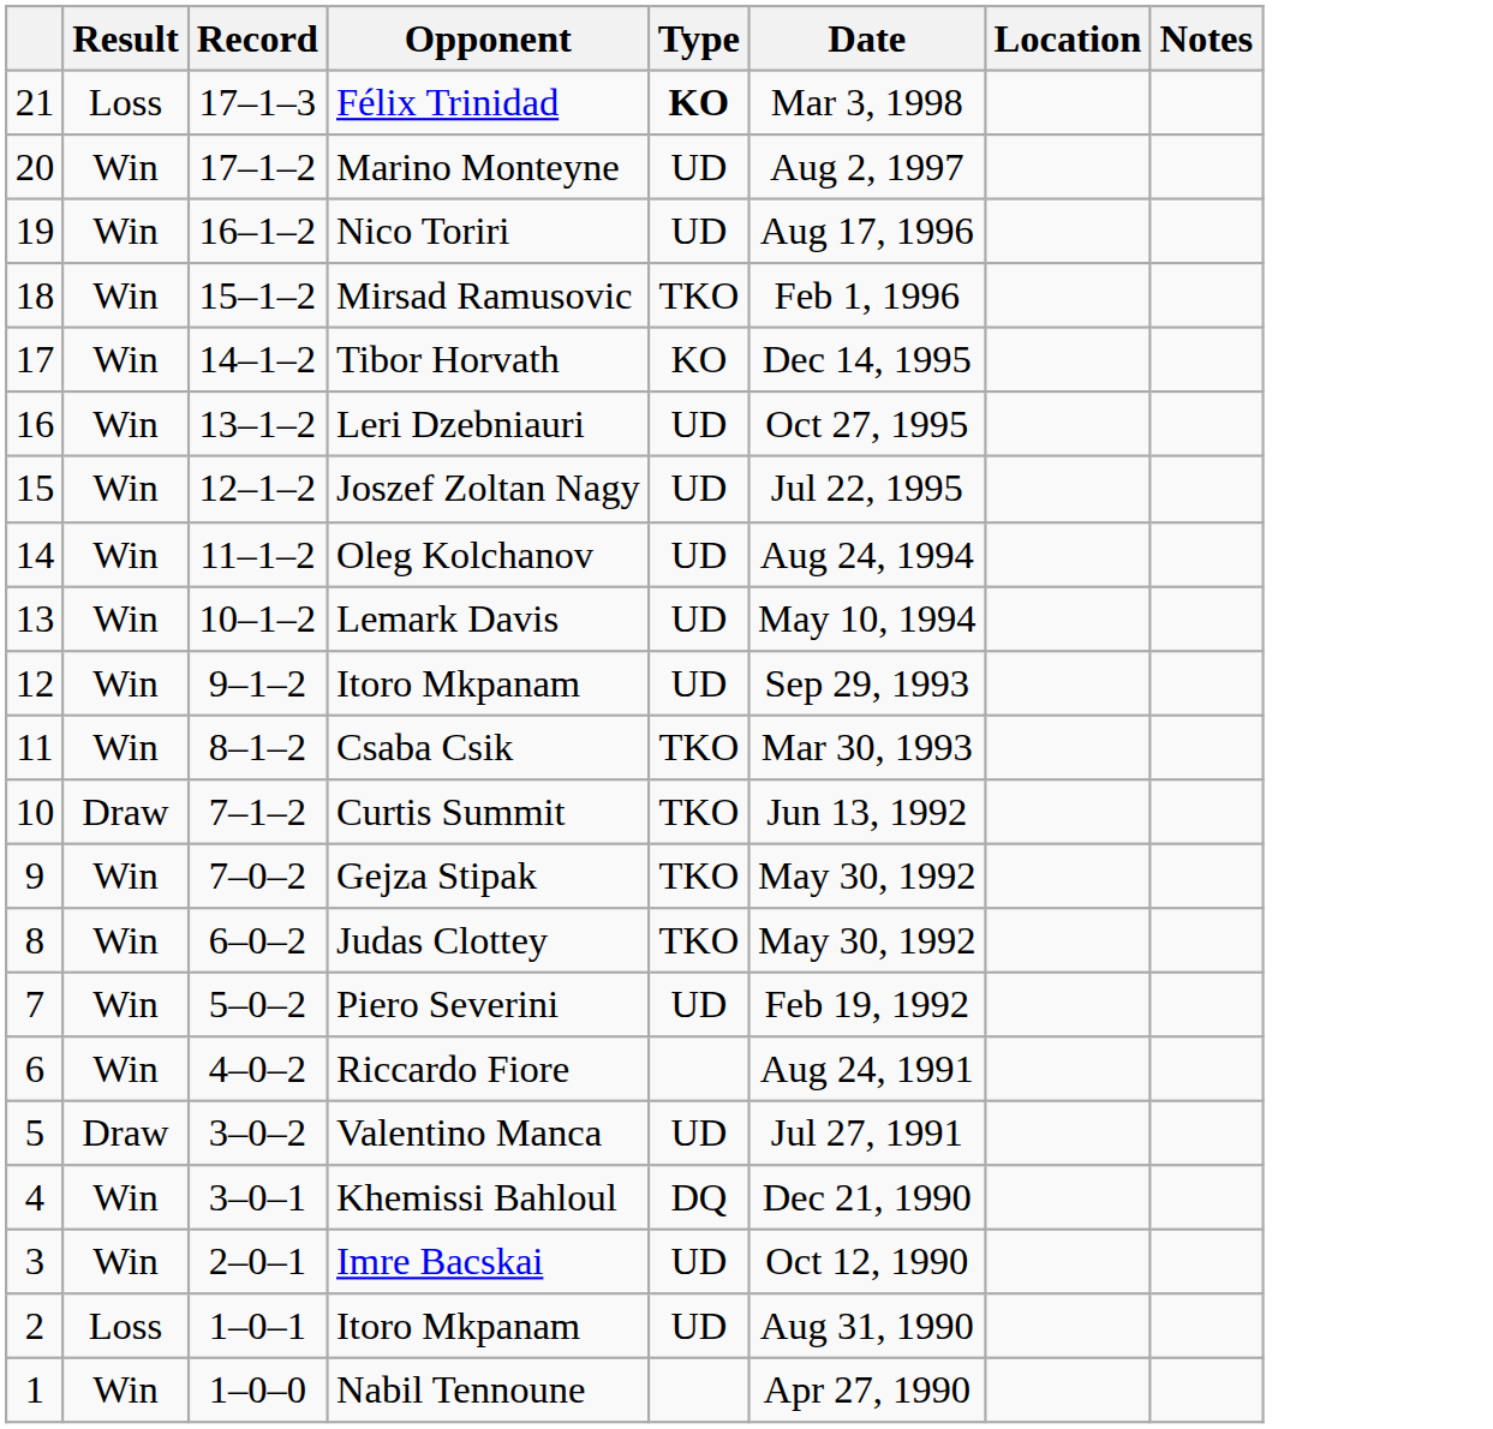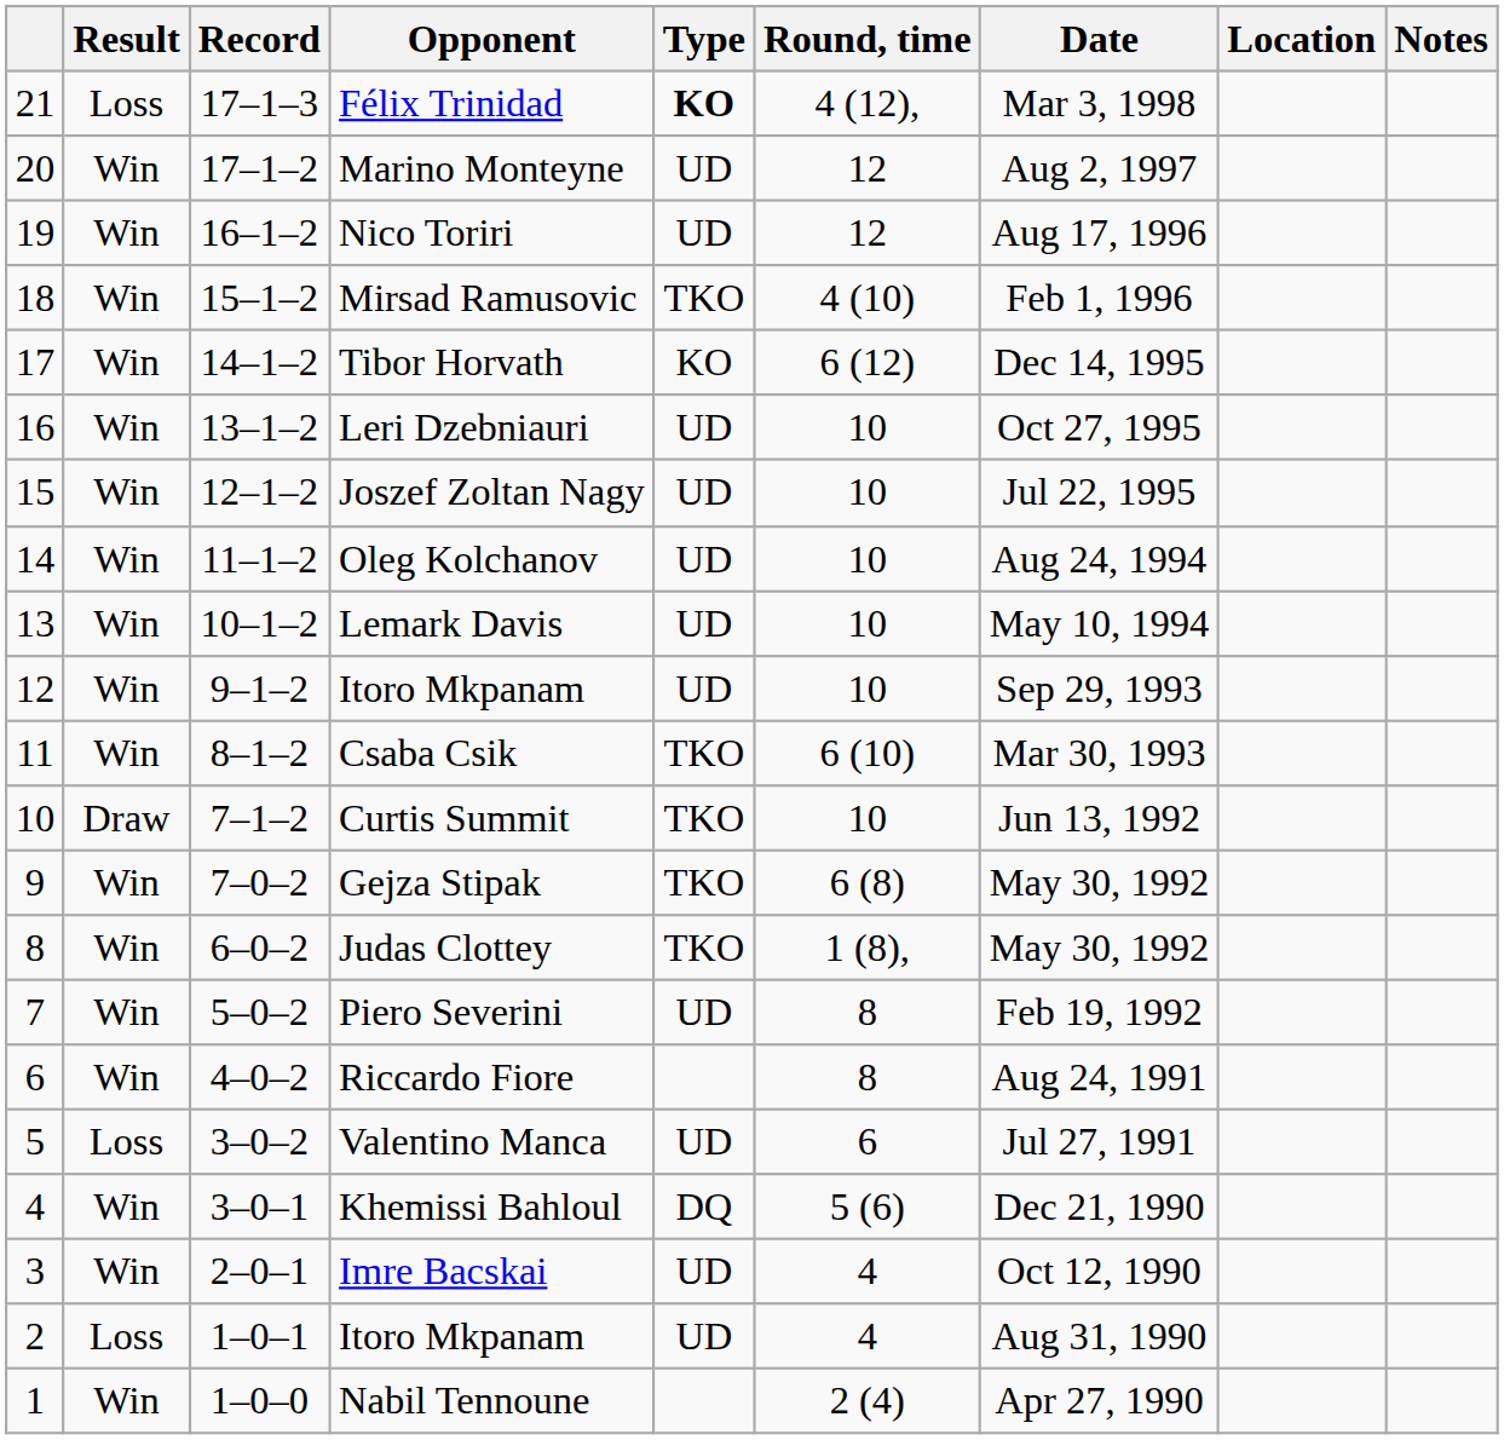+ column: Round, time | 4 (12), | 12 | 12 | 4 (10) | 6 (12) | 10 | 10 | 10 | 10 | 10 | 6 (10) | 10 | 6 (8) | 1 (8), | 8 | 8 | 6 | 5 (6) | 4 | 4 | 2 (4)
Valentino Manca | Result: Draw -> Loss
